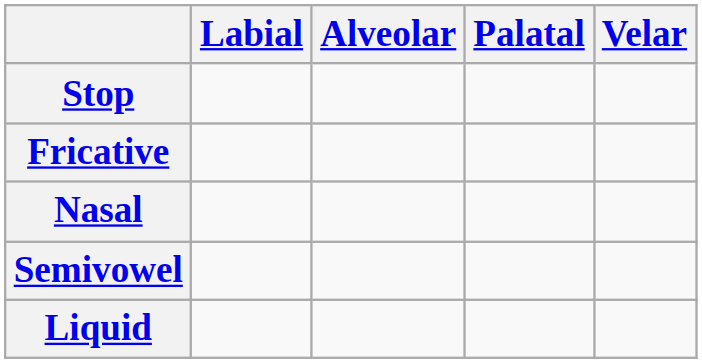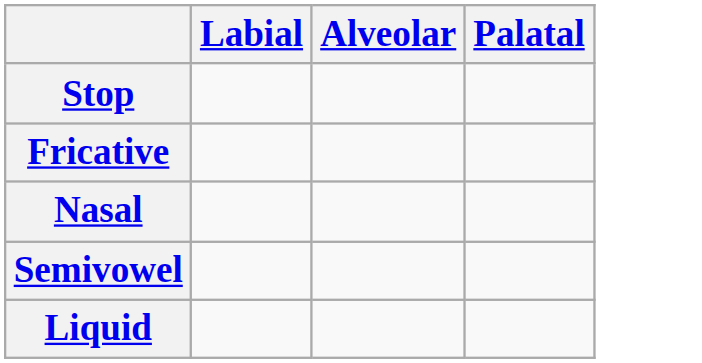- column: Velar
